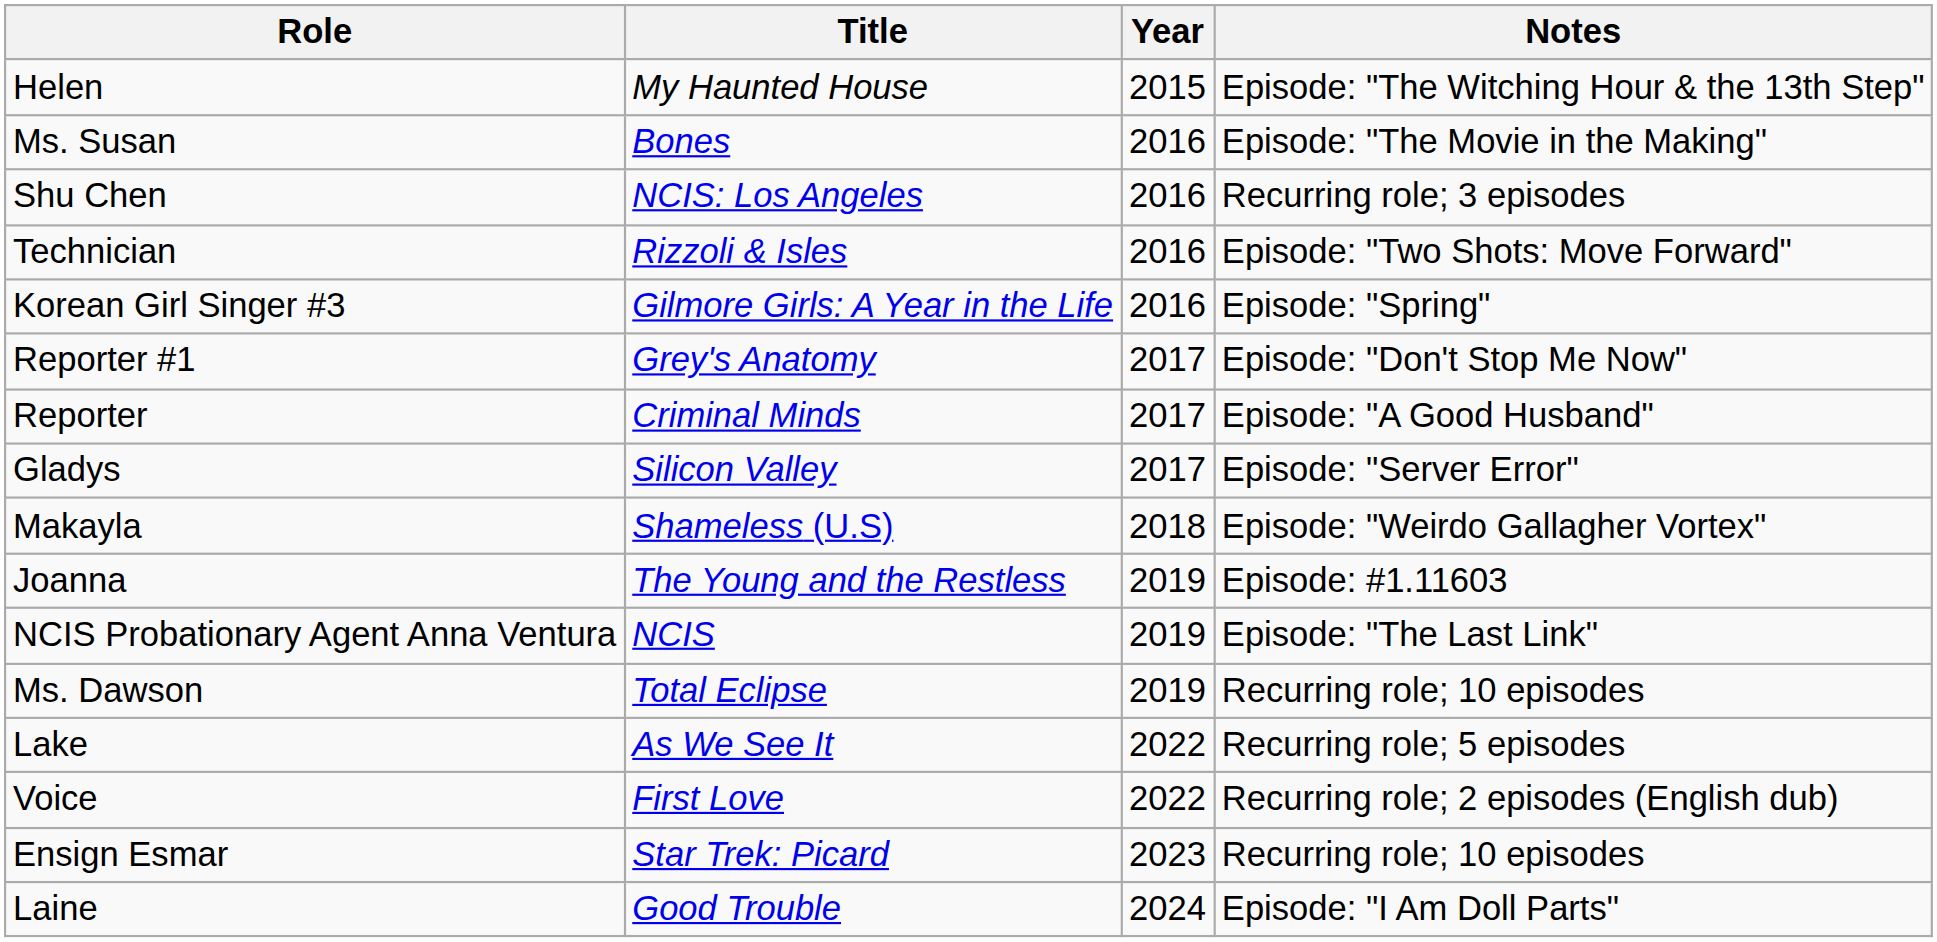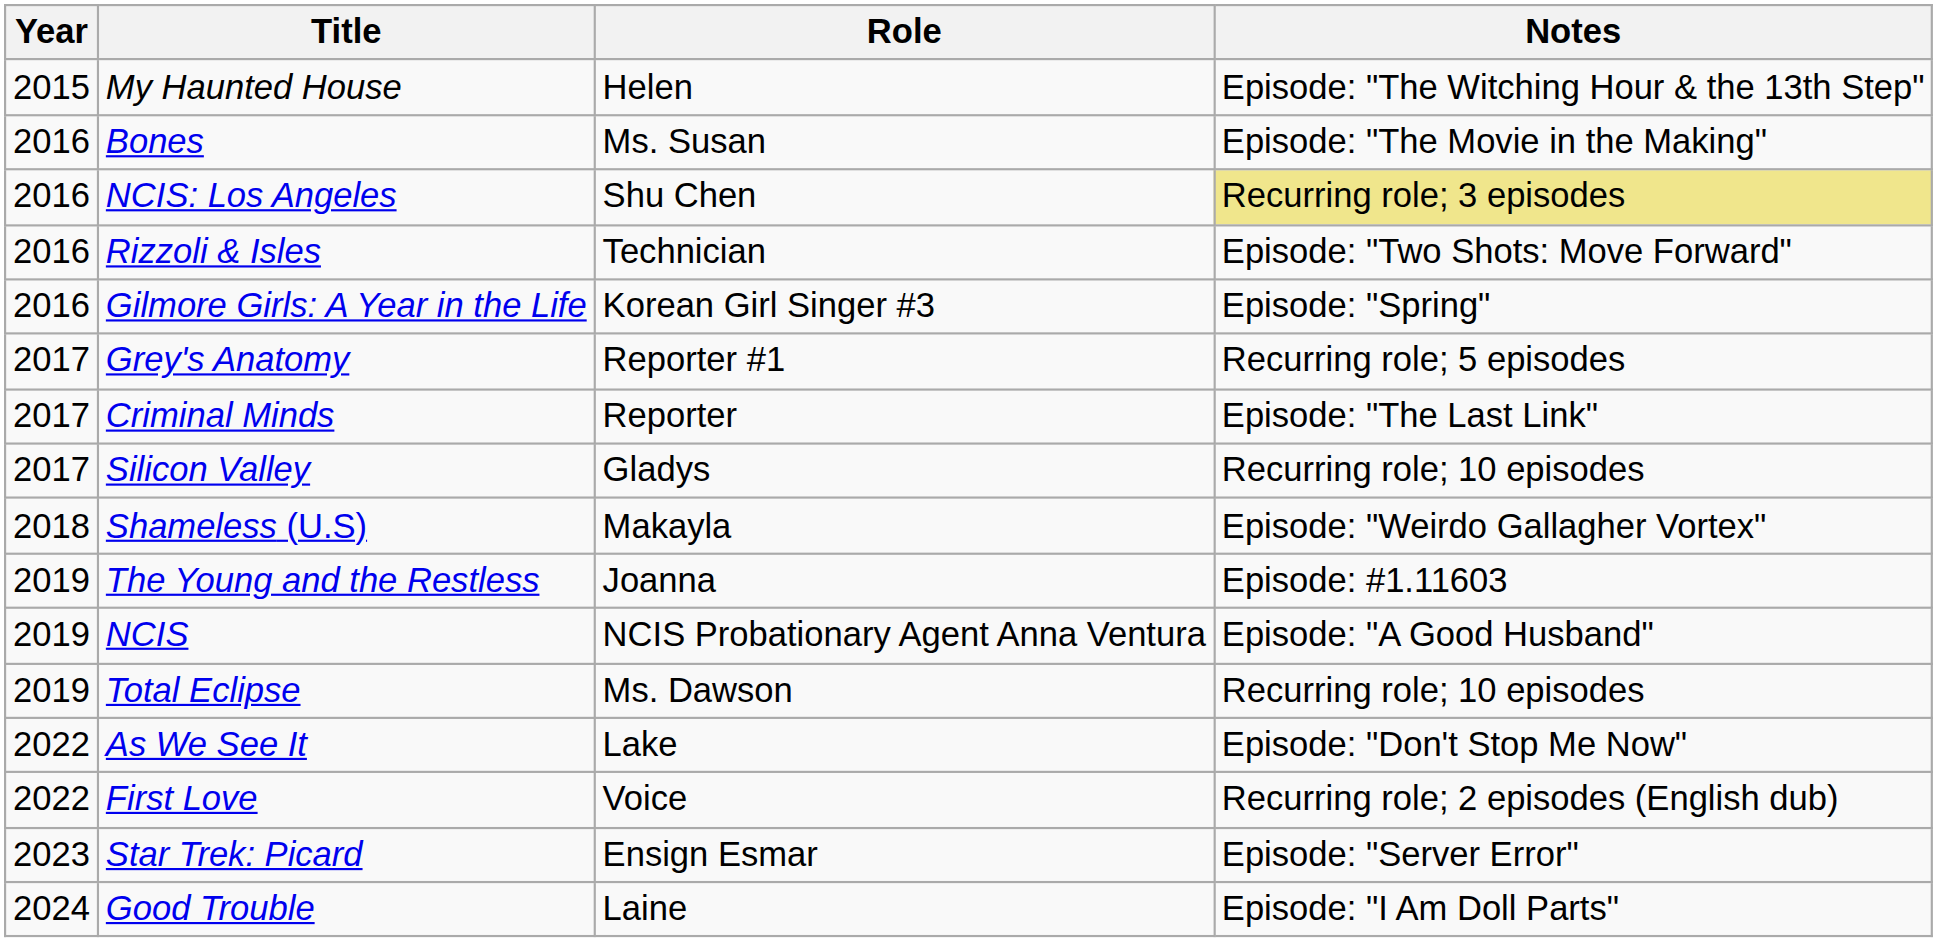columns swapped: Year <-> Role
NCIS: Los Angeles | Notes: no background -> khaki background
Grey's Anatomy | Notes: Episode: "Don't Stop Me Now" -> Recurring role; 5 episodes
Criminal Minds | Notes: Episode: "A Good Husband" -> Episode: "The Last Link"
Silicon Valley | Notes: Episode: "Server Error" -> Recurring role; 10 episodes
NCIS | Notes: Episode: "The Last Link" -> Episode: "A Good Husband"
As We See It | Notes: Recurring role; 5 episodes -> Episode: "Don't Stop Me Now"
Star Trek: Picard | Notes: Recurring role; 10 episodes -> Episode: "Server Error"
